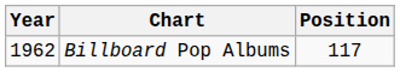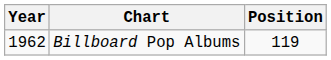Billboard Pop Albums | Position: 117 -> 119
